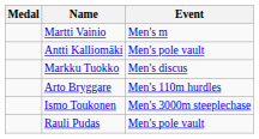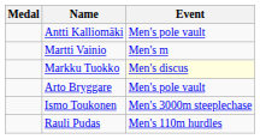rows swapped: Martti Vainio <-> Antti Kalliomäki
Markku Tuokko | Event: no background -> lightyellow background
Arto Bryggare | Event: Men's 110m hurdles -> Men's pole vault
Rauli Pudas | Event: Men's pole vault -> Men's 110m hurdles
